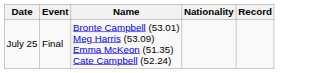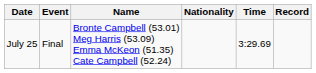+ column: Time | 3:29.69
